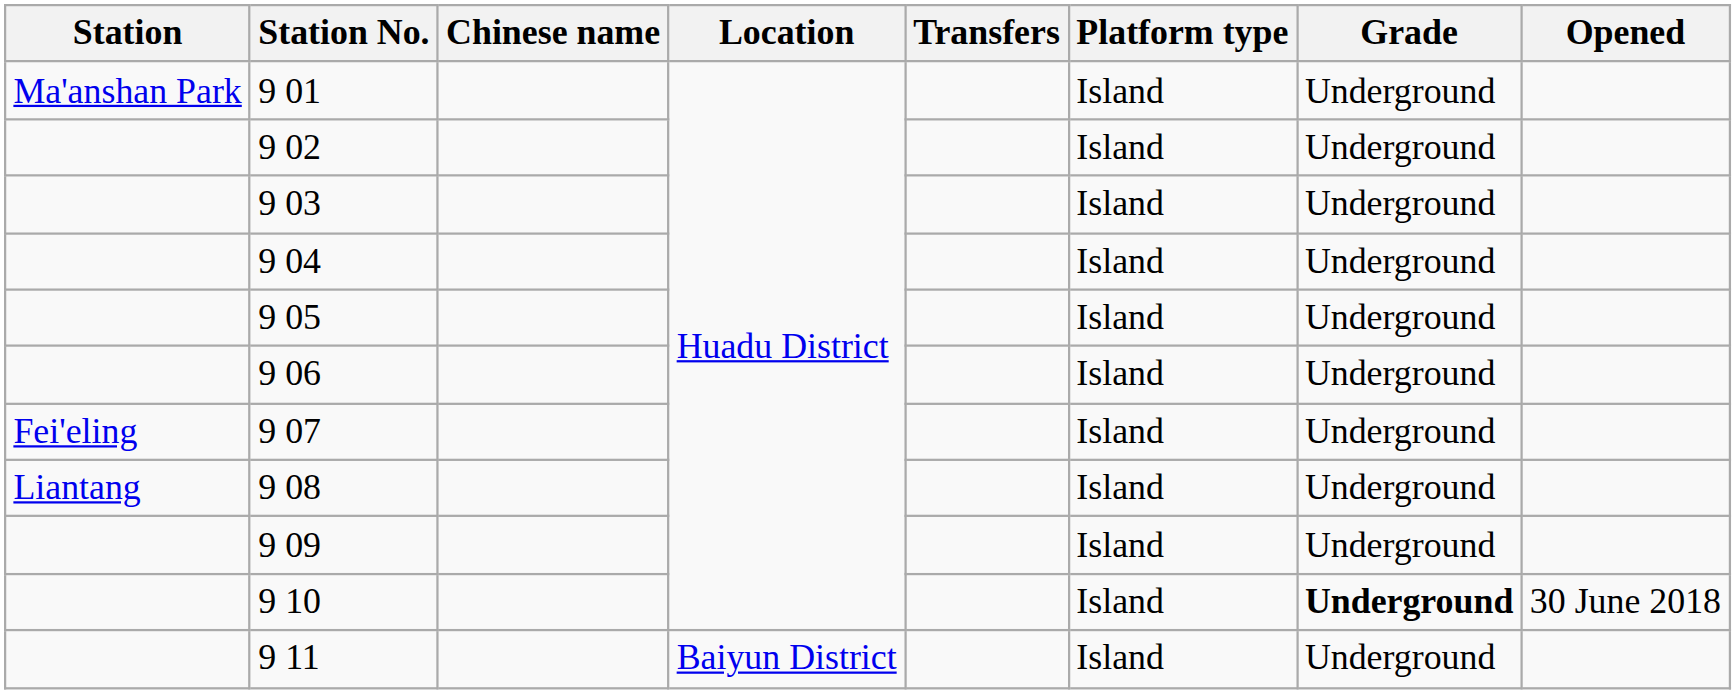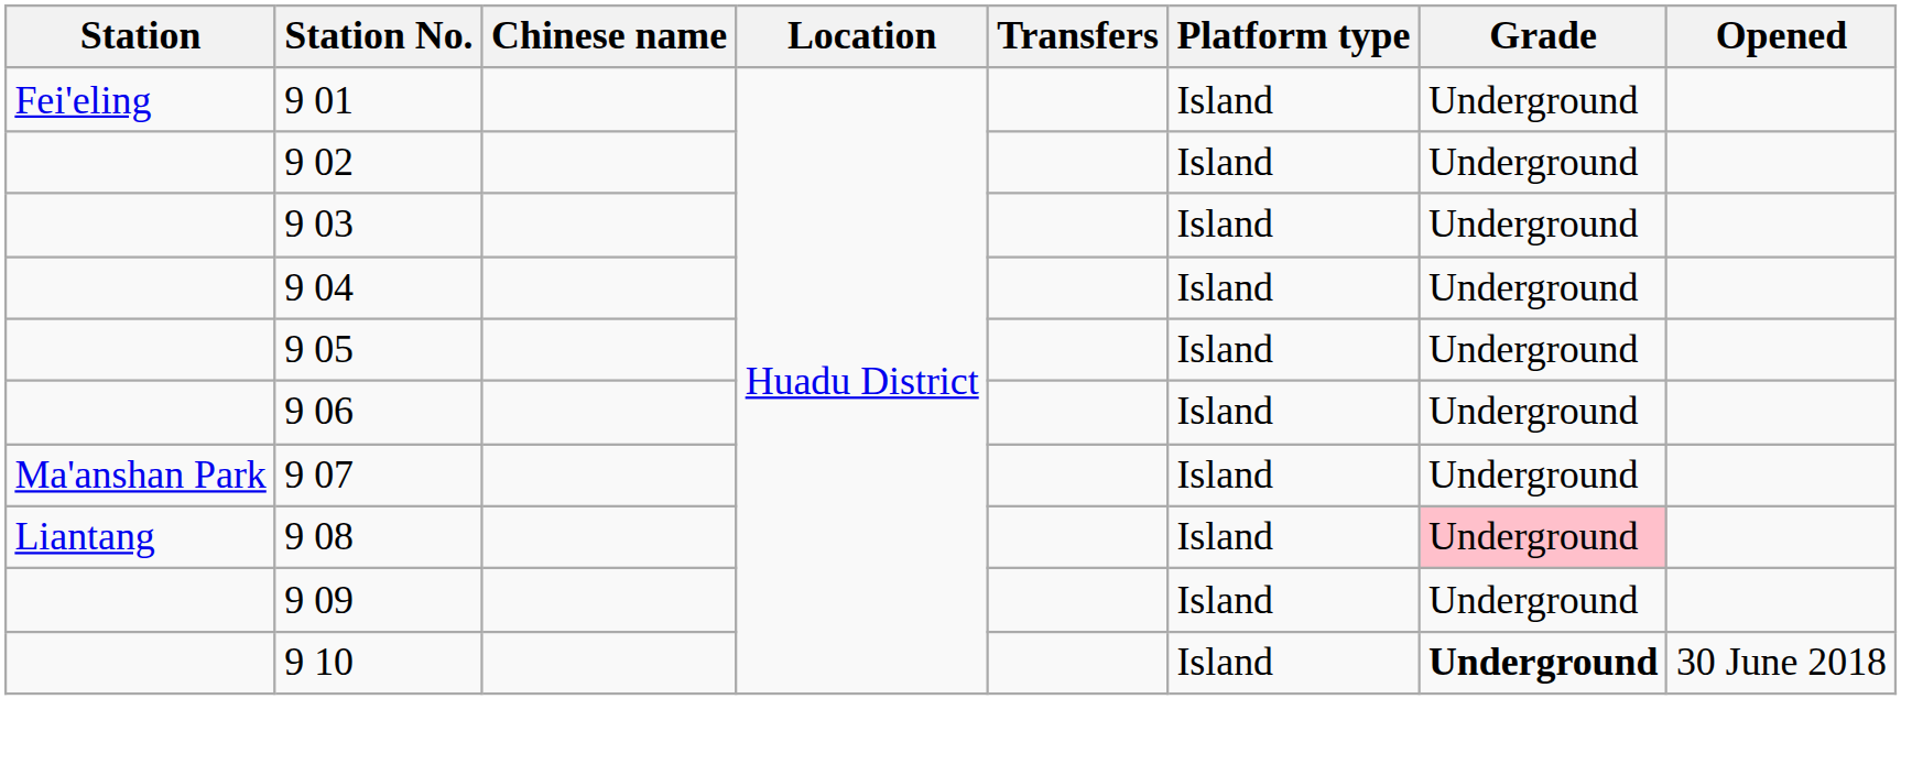9 01 | Station: Ma'anshan Park -> Fei'eling
9 07 | Station: Fei'eling -> Ma'anshan Park
9 08 | Grade: no background -> pink background
- row: 9 11 | Baiyun District | Island | Underground
